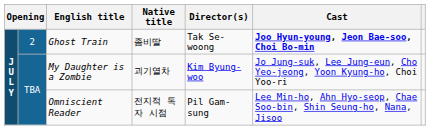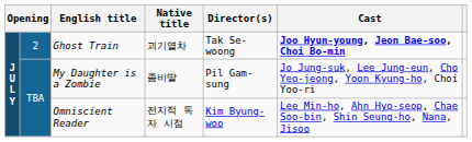Ghost Train | Native title: 좀비딸 -> 괴기열차
My Daughter is a Zombie | Native title: 괴기열차 -> 좀비딸
My Daughter is a Zombie | Director(s): Kim Byung-woo -> Pil Gam-sung
Omniscient Reader | Director(s): Pil Gam-sung -> Kim Byung-woo
